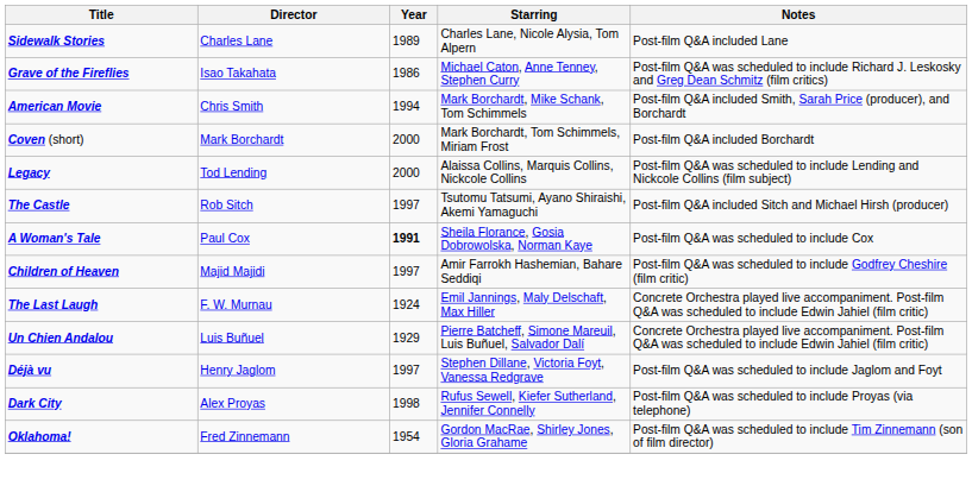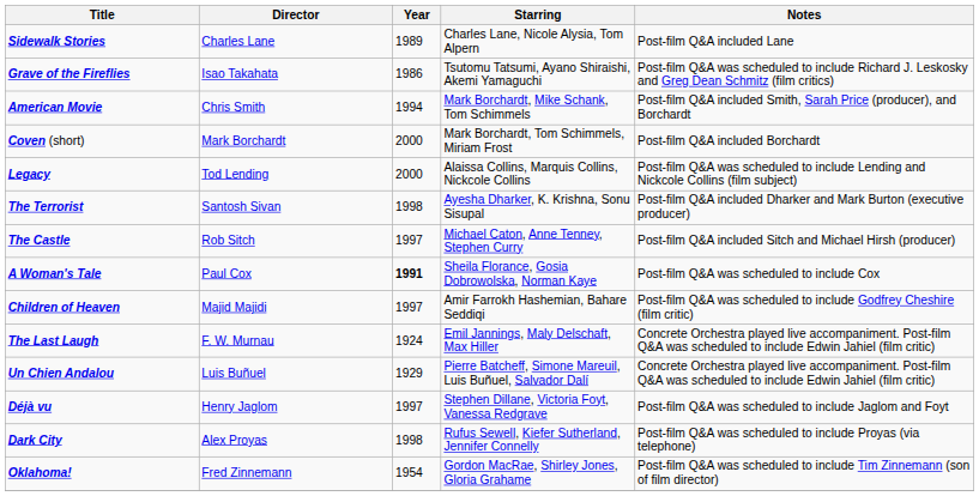Grave of the Fireflies | Starring: Michael Caton, Anne Tenney, Stephen Curry -> Tsutomu Tatsumi, Ayano Shiraishi, Akemi Yamaguchi
+ row: The Terrorist | Santosh Sivan | 1998 | Ayesha Dharker, K. Krishna, Sonu Sisupal | Post-film Q&A included Dharker and Mark Burton (executive producer)
The Castle | Starring: Tsutomu Tatsumi, Ayano Shiraishi, Akemi Yamaguchi -> Michael Caton, Anne Tenney, Stephen Curry
